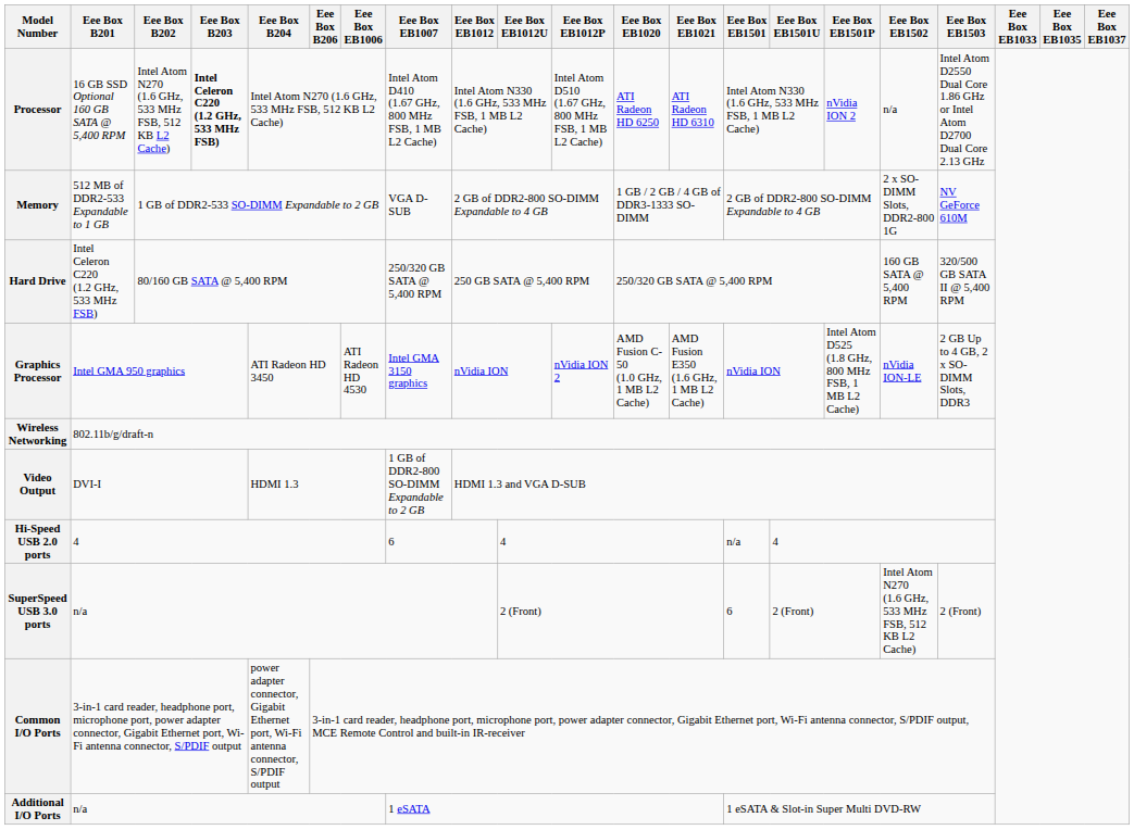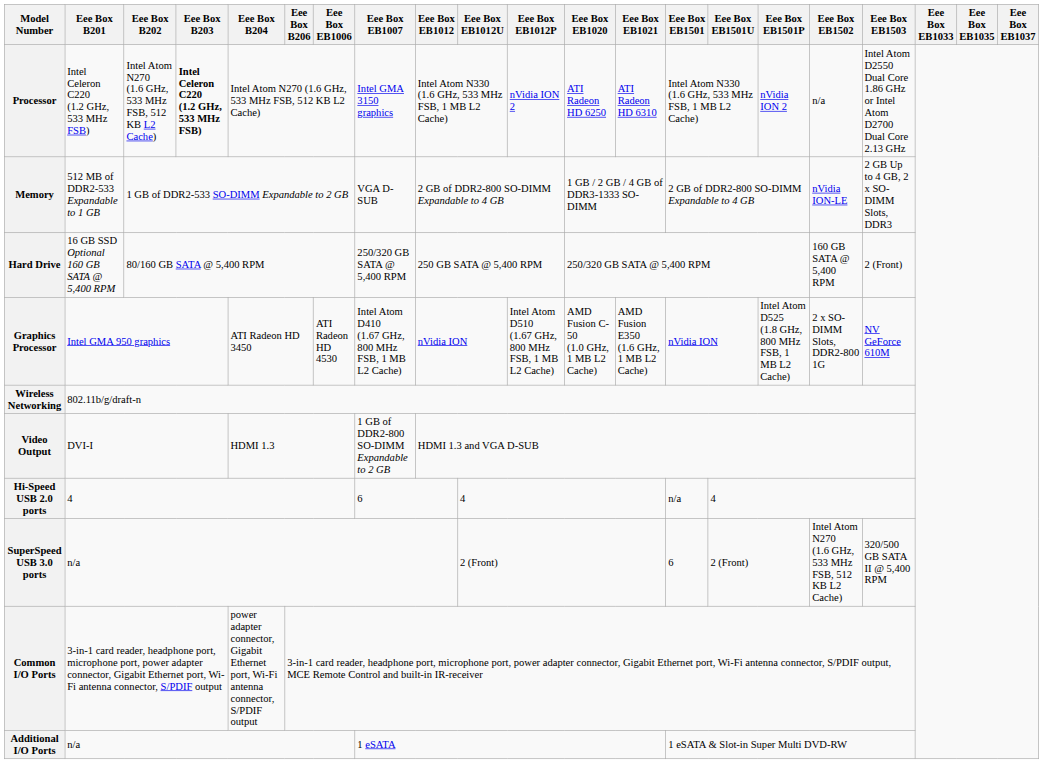Processor | Eee Box B201: 16 GB SSD Optional 160 GB SATA @ 5,400 RPM -> Intel Celeron C220 (1.2 GHz, 533 MHz FSB)
Processor | Eee Box EB1007: Intel Atom D410 (1.67 GHz, 800 MHz FSB, 1 MB L2 Cache) -> Intel GMA 3150 graphics
Processor | Eee Box EB1012P: Intel Atom D510 (1.67 GHz, 800 MHz FSB, 1 MB L2 Cache) -> nVidia ION 2
Memory | Eee Box EB1502: 2 x SO-DIMM Slots, DDR2-800 1G -> nVidia ION-LE
Memory | Eee Box EB1503: NV GeForce 610M -> 2 GB Up to 4 GB, 2 x SO-DIMM Slots, DDR3
Hard Drive | Eee Box B201: Intel Celeron C220 (1.2 GHz, 533 MHz FSB) -> 16 GB SSD Optional 160 GB SATA @ 5,400 RPM
Hard Drive | Eee Box EB1503: 320/500 GB SATA II @ 5,400 RPM -> 2 (Front)
Graphics Processor | Eee Box EB1007: Intel GMA 3150 graphics -> Intel Atom D410 (1.67 GHz, 800 MHz FSB, 1 MB L2 Cache)
Graphics Processor | Eee Box EB1012P: nVidia ION 2 -> Intel Atom D510 (1.67 GHz, 800 MHz FSB, 1 MB L2 Cache)
Graphics Processor | Eee Box EB1502: nVidia ION-LE -> 2 x SO-DIMM Slots, DDR2-800 1G
Graphics Processor | Eee Box EB1503: 2 GB Up to 4 GB, 2 x SO-DIMM Slots, DDR3 -> NV GeForce 610M
SuperSpeed USB 3.0 ports | Eee Box EB1503: 2 (Front) -> 320/500 GB SATA II @ 5,400 RPM
